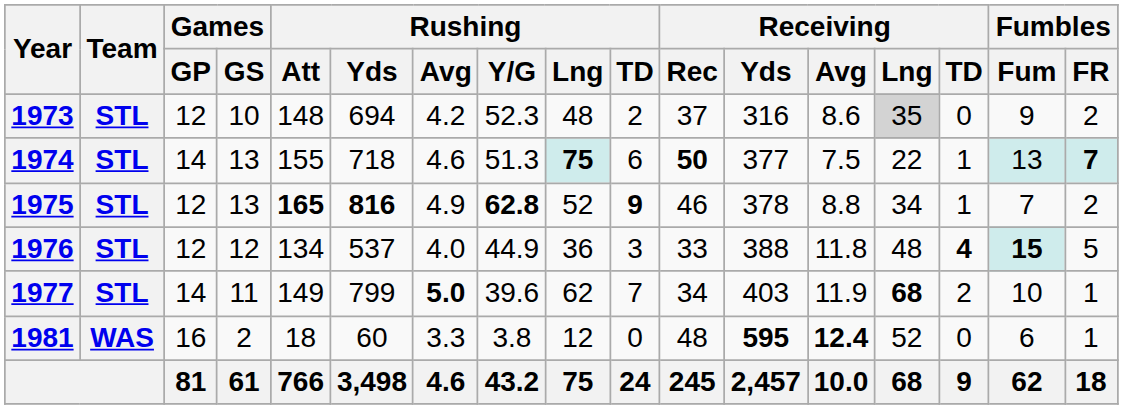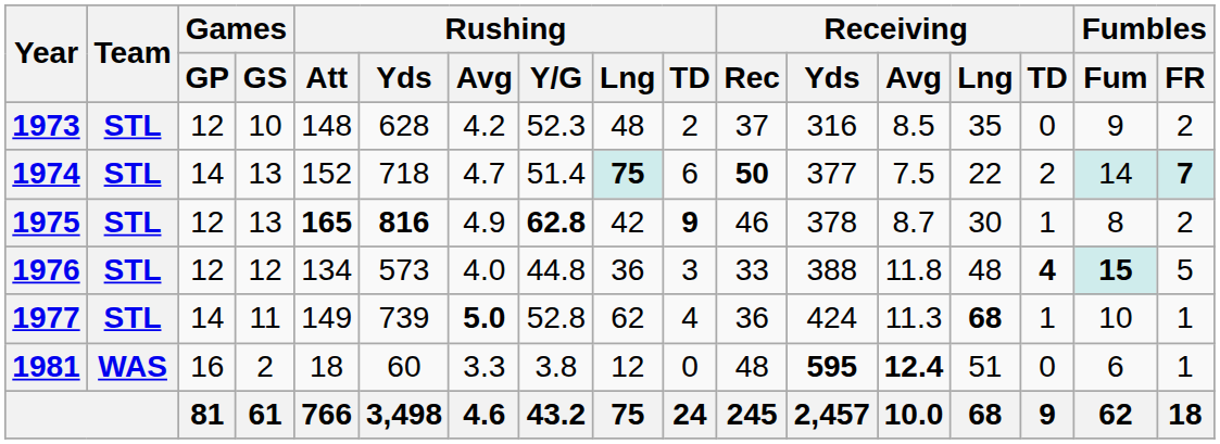1973 | Rushing / Yds: 694 -> 628
1973 | Receiving / Avg: 8.6 -> 8.5
1973 | Receiving / Lng: lightgrey background -> no background
1974 | Rushing / Att: 155 -> 152
1974 | Rushing / Avg: 4.6 -> 4.7
1974 | Rushing / Y/G: 51.3 -> 51.4
1974 | Receiving / TD: 1 -> 2
1974 | Fumbles / Fum: 13 -> 14
1975 | Rushing / Lng: 52 -> 42
1975 | Receiving / Avg: 8.8 -> 8.7
1975 | Receiving / Lng: 34 -> 30
1975 | Fumbles / Fum: 7 -> 8
1976 | Rushing / Yds: 537 -> 573
1976 | Rushing / Y/G: 44.9 -> 44.8
1977 | Rushing / Yds: 799 -> 739
1977 | Rushing / Y/G: 39.6 -> 52.8
1977 | Rushing / TD: 7 -> 4
1977 | Receiving / Rec: 34 -> 36
1977 | Receiving / Yds: 403 -> 424
1977 | Receiving / Avg: 11.9 -> 11.3
1977 | Receiving / TD: 2 -> 1
1981 | Receiving / Lng: 52 -> 51
